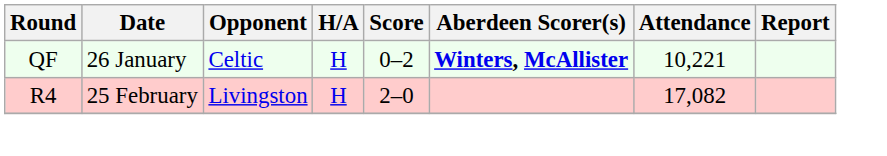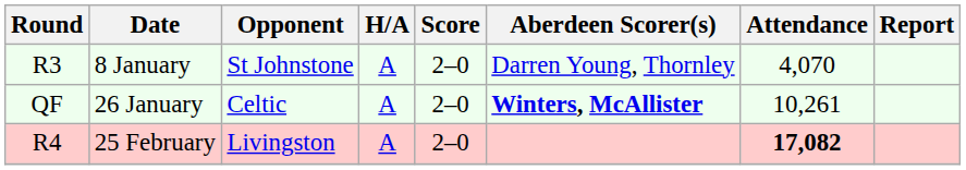+ row: R3 | 8 January | St Johnstone | A | 2–0 | Darren Young, Thornley | 4,070
26 January | H/A: H -> A
26 January | Score: 0–2 -> 2–0
26 January | Attendance: 10,221 -> 10,261
25 February | H/A: H -> A
25 February | Attendance: normal -> bold
